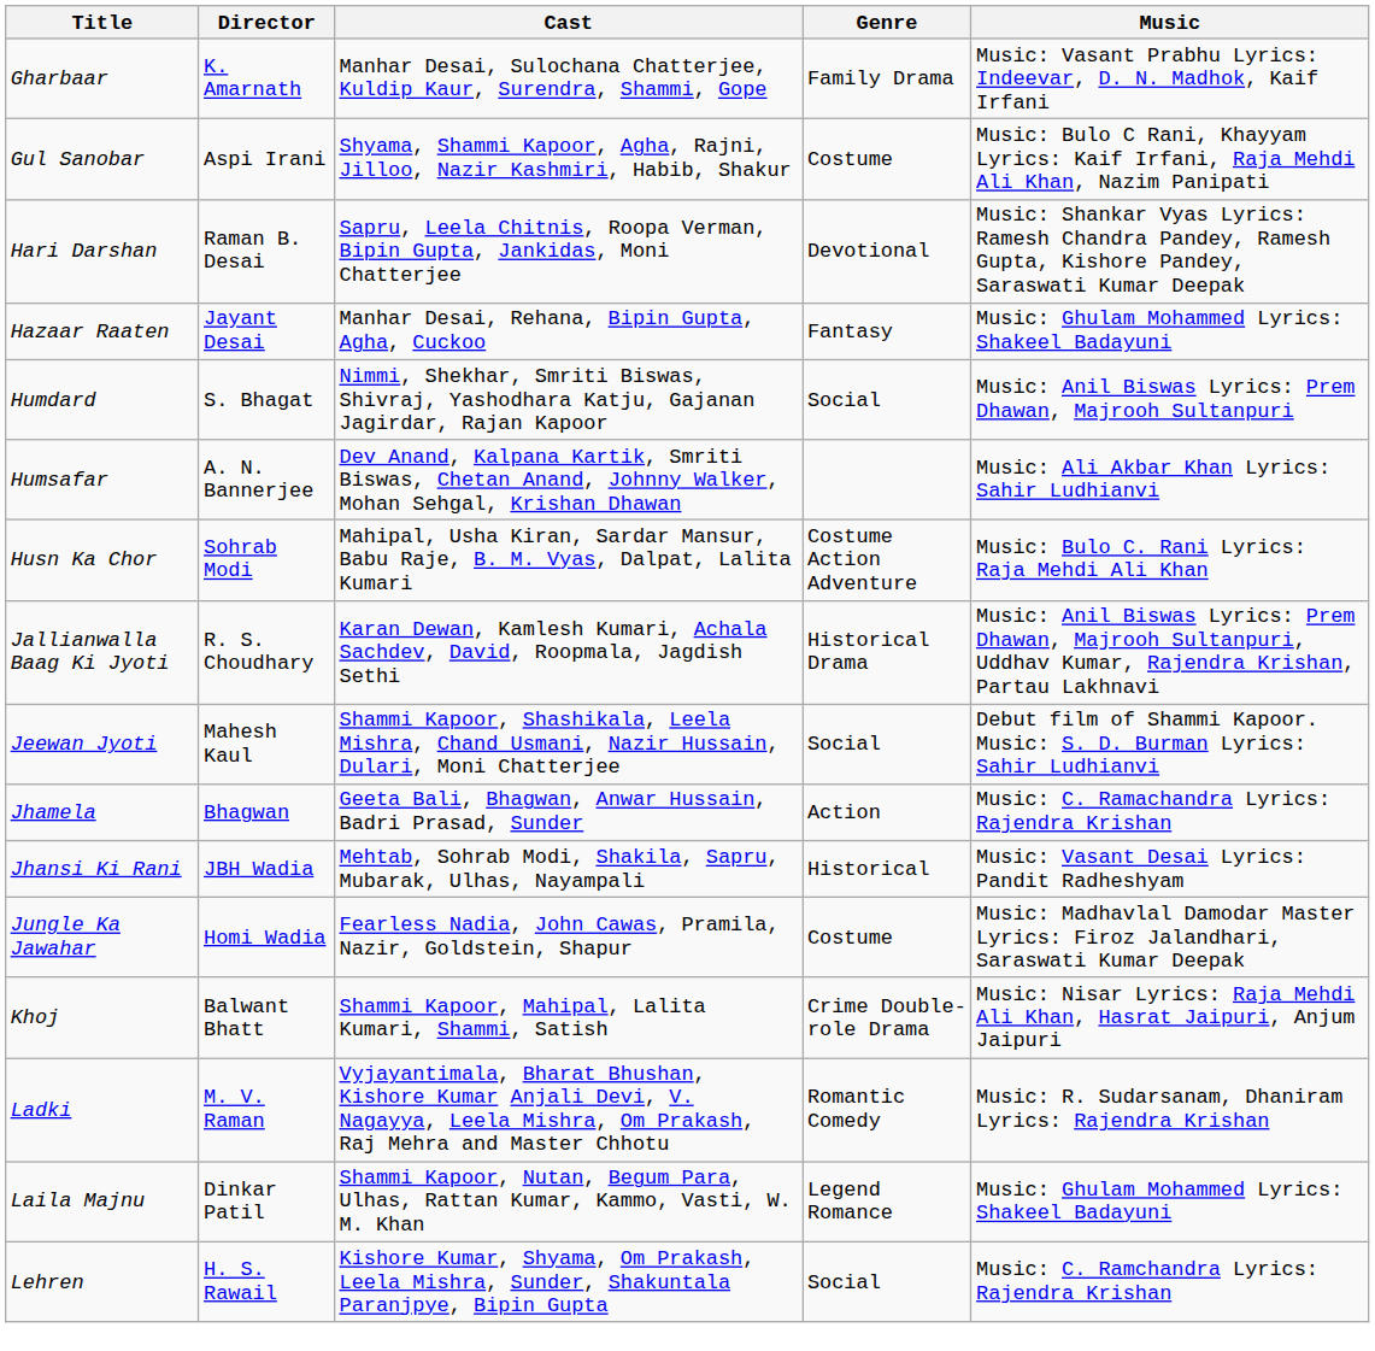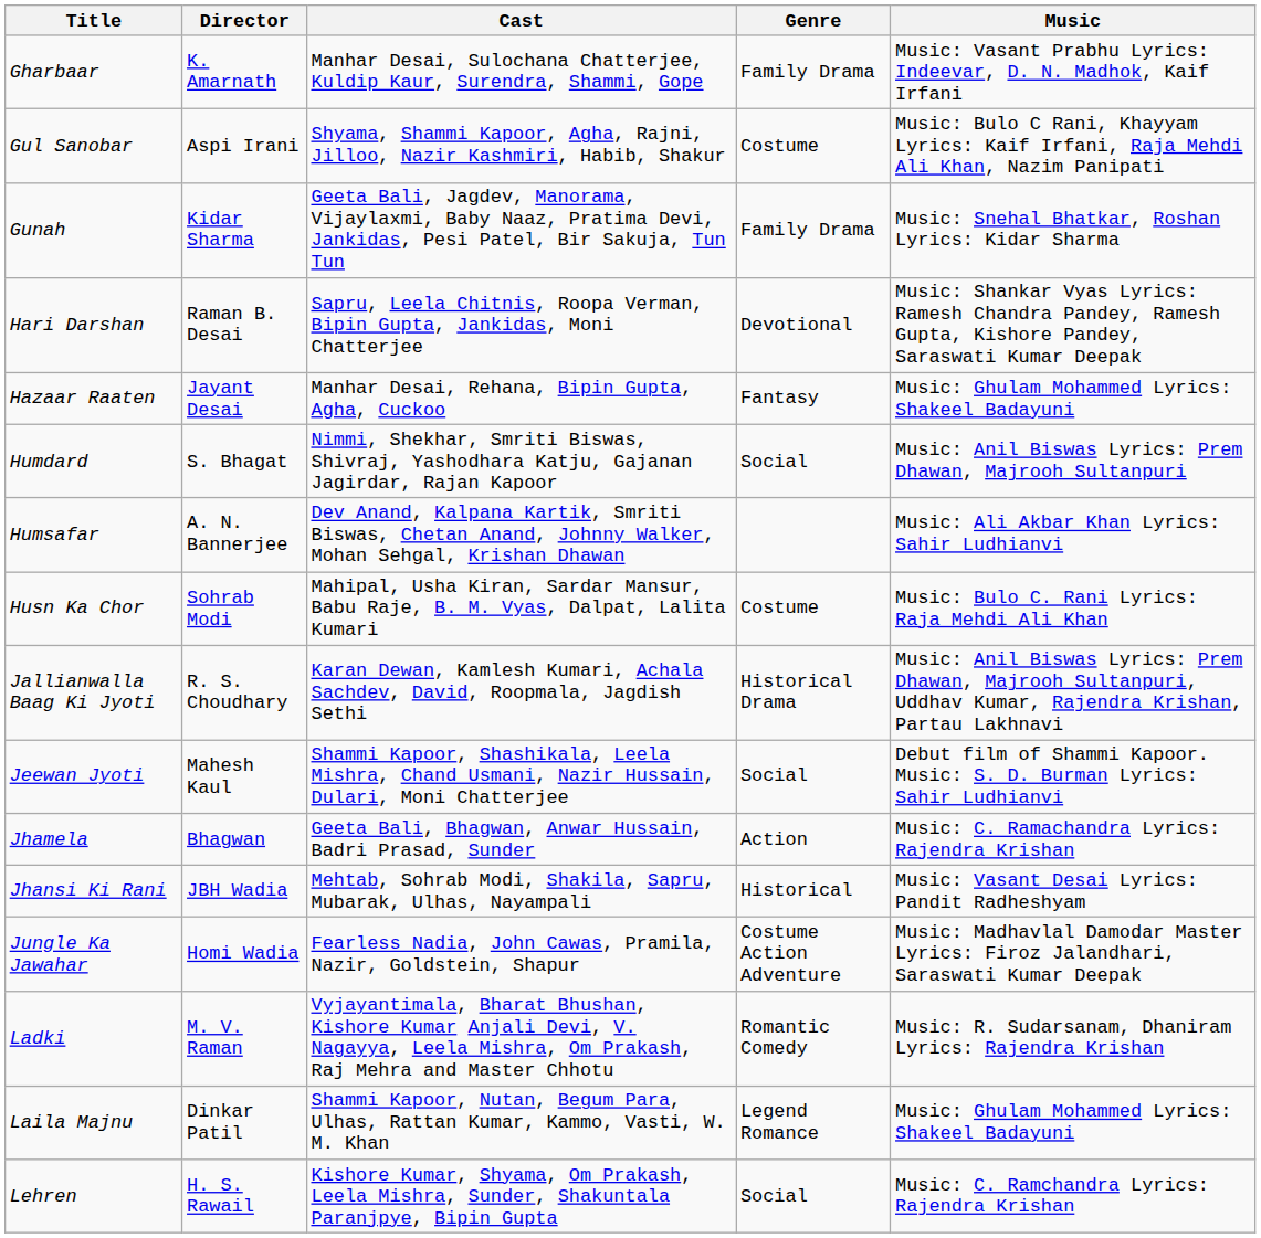+ row: Gunah | Kidar Sharma | Geeta Bali, Jagdev, Manorama, Vijaylaxmi, Baby Naaz, Pratima Devi, Jankidas, Pesi Patel, Bir Sakuja, Tun Tun | Family Drama | Music: Snehal Bhatkar, Roshan Lyrics: Kidar Sharma
Husn Ka Chor | Genre: Costume Action Adventure -> Costume
Jungle Ka Jawahar | Genre: Costume -> Costume Action Adventure
- row: Khoj | Balwant Bhatt | Shammi Kapoor, Mahipal, Lalita Kumari, Shammi, Satish | Crime Double-role Drama | Music: Nisar Lyrics: Raja Mehdi Ali Khan, Hasrat Jaipuri, Anjum Jaipuri
